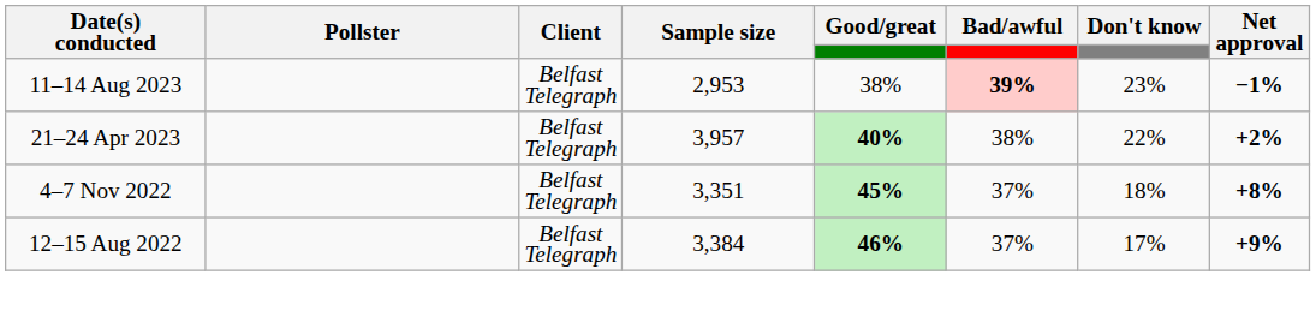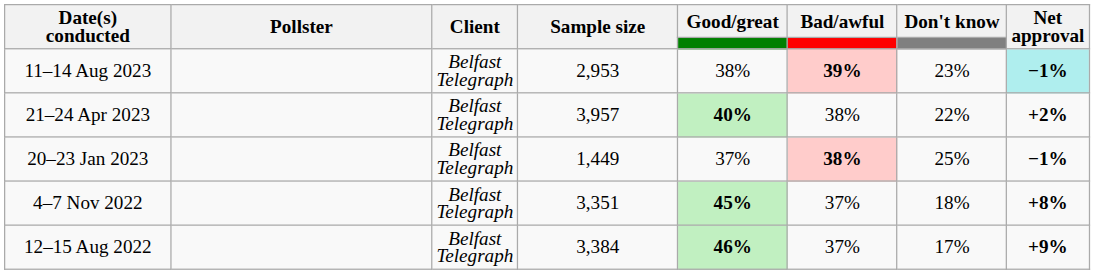11–14 Aug 2023 | Net approval: no background -> paleturquoise background
+ row: 20–23 Jan 2023 | Belfast Telegraph | 1,449 | 37% | 38% | 25% | −1%
